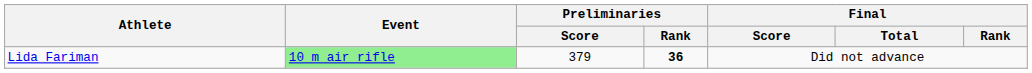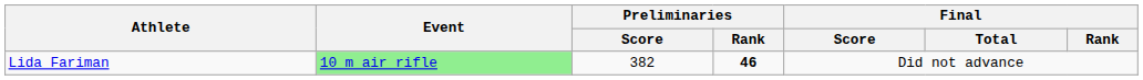Lida Fariman | Preliminaries / Score: 379 -> 382
Lida Fariman | Preliminaries / Rank: 36 -> 46
